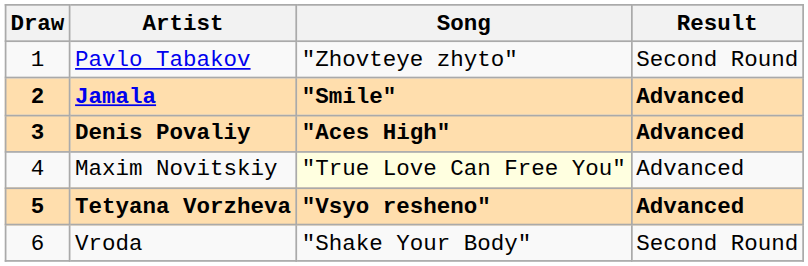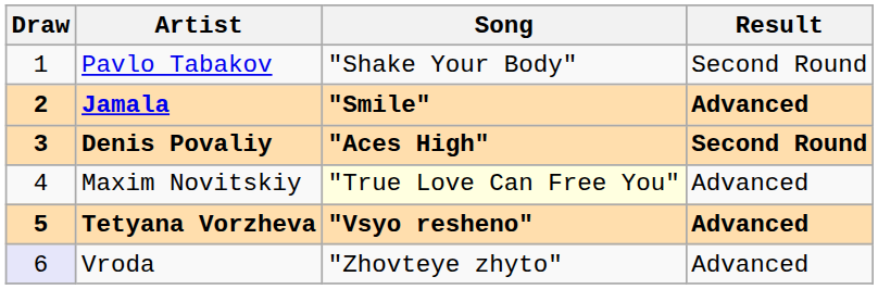Pavlo Tabakov | Song: "Zhovteye zhyto" -> "Shake Your Body"
Denis Povaliy | Result: Advanced -> Second Round
Vroda | Draw: no background -> lavender background
Vroda | Song: "Shake Your Body" -> "Zhovteye zhyto"
Vroda | Result: Second Round -> Advanced
